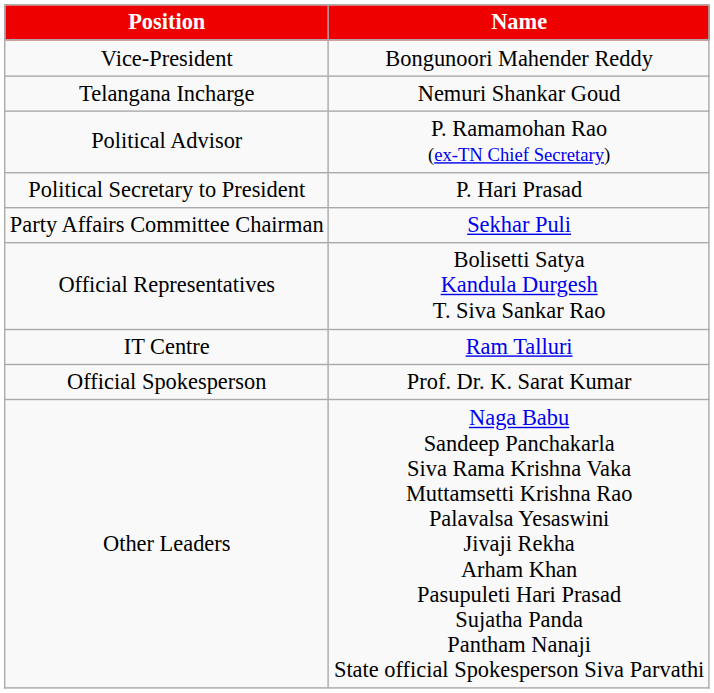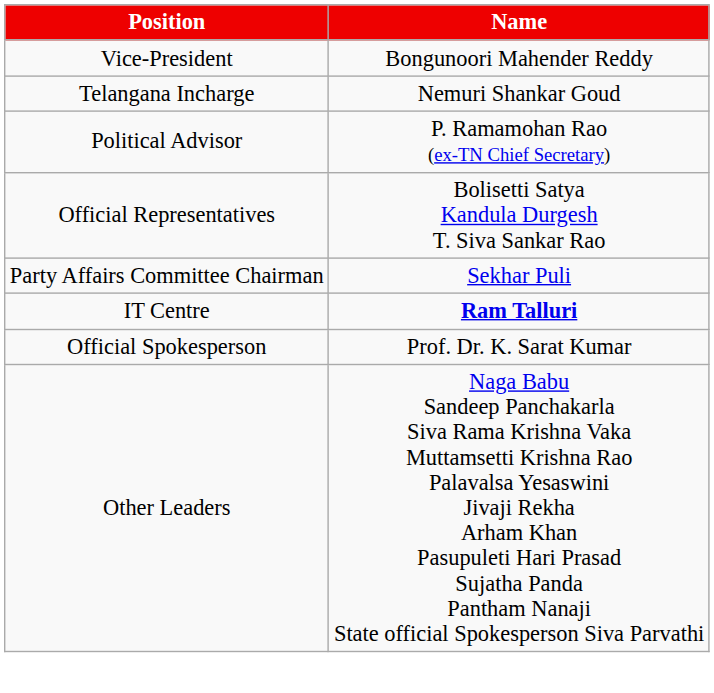- row: Political Secretary to President | P. Hari Prasad
rows swapped: Official Representatives <-> Party Affairs Committee Chairman
IT Centre | Name: normal -> bold
